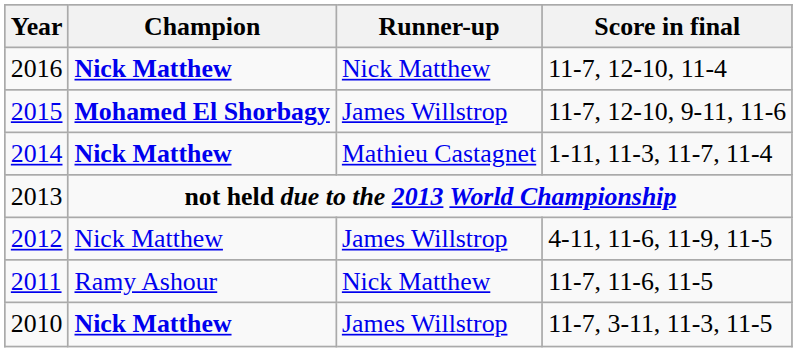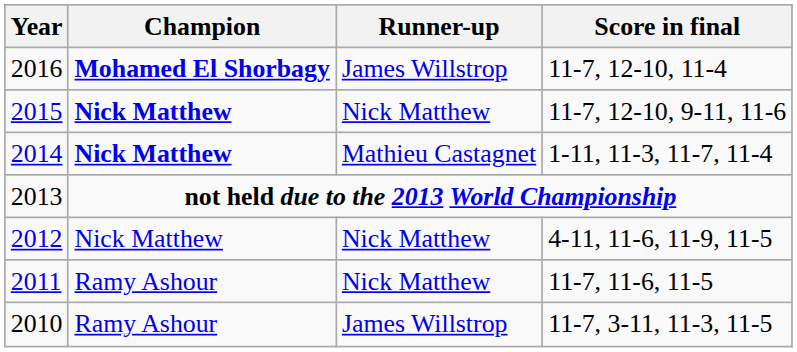2016 | Champion: Nick Matthew -> Mohamed El Shorbagy
2016 | Runner-up: Nick Matthew -> James Willstrop
2015 | Champion: Mohamed El Shorbagy -> Nick Matthew
2015 | Runner-up: James Willstrop -> Nick Matthew
2012 | Runner-up: James Willstrop -> Nick Matthew
2010 | Champion: Nick Matthew -> Ramy Ashour
